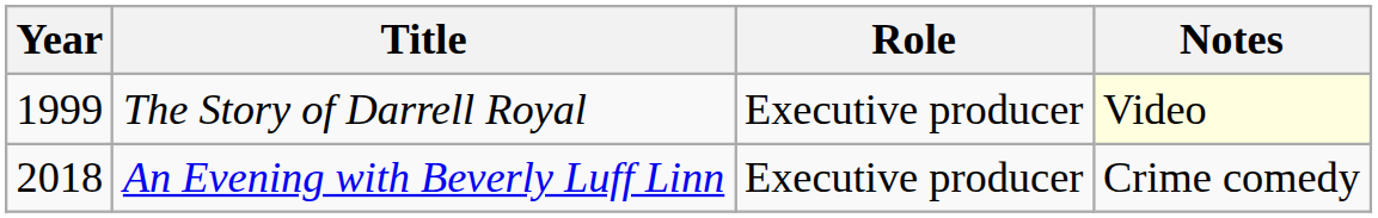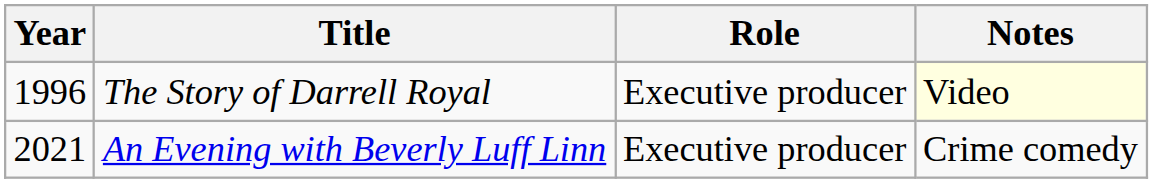The Story of Darrell Royal | Year: 1999 -> 1996
An Evening with Beverly Luff Linn | Year: 2018 -> 2021
